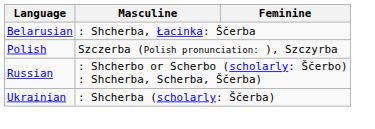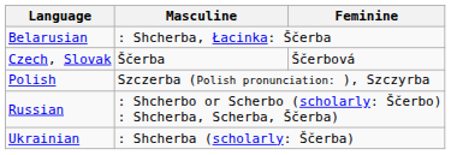+ row: Czech, Slovak | Ščerba | Ščerbová
